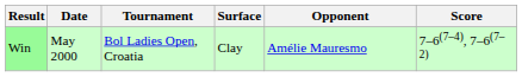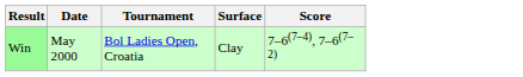- column: Opponent | Amélie Mauresmo
